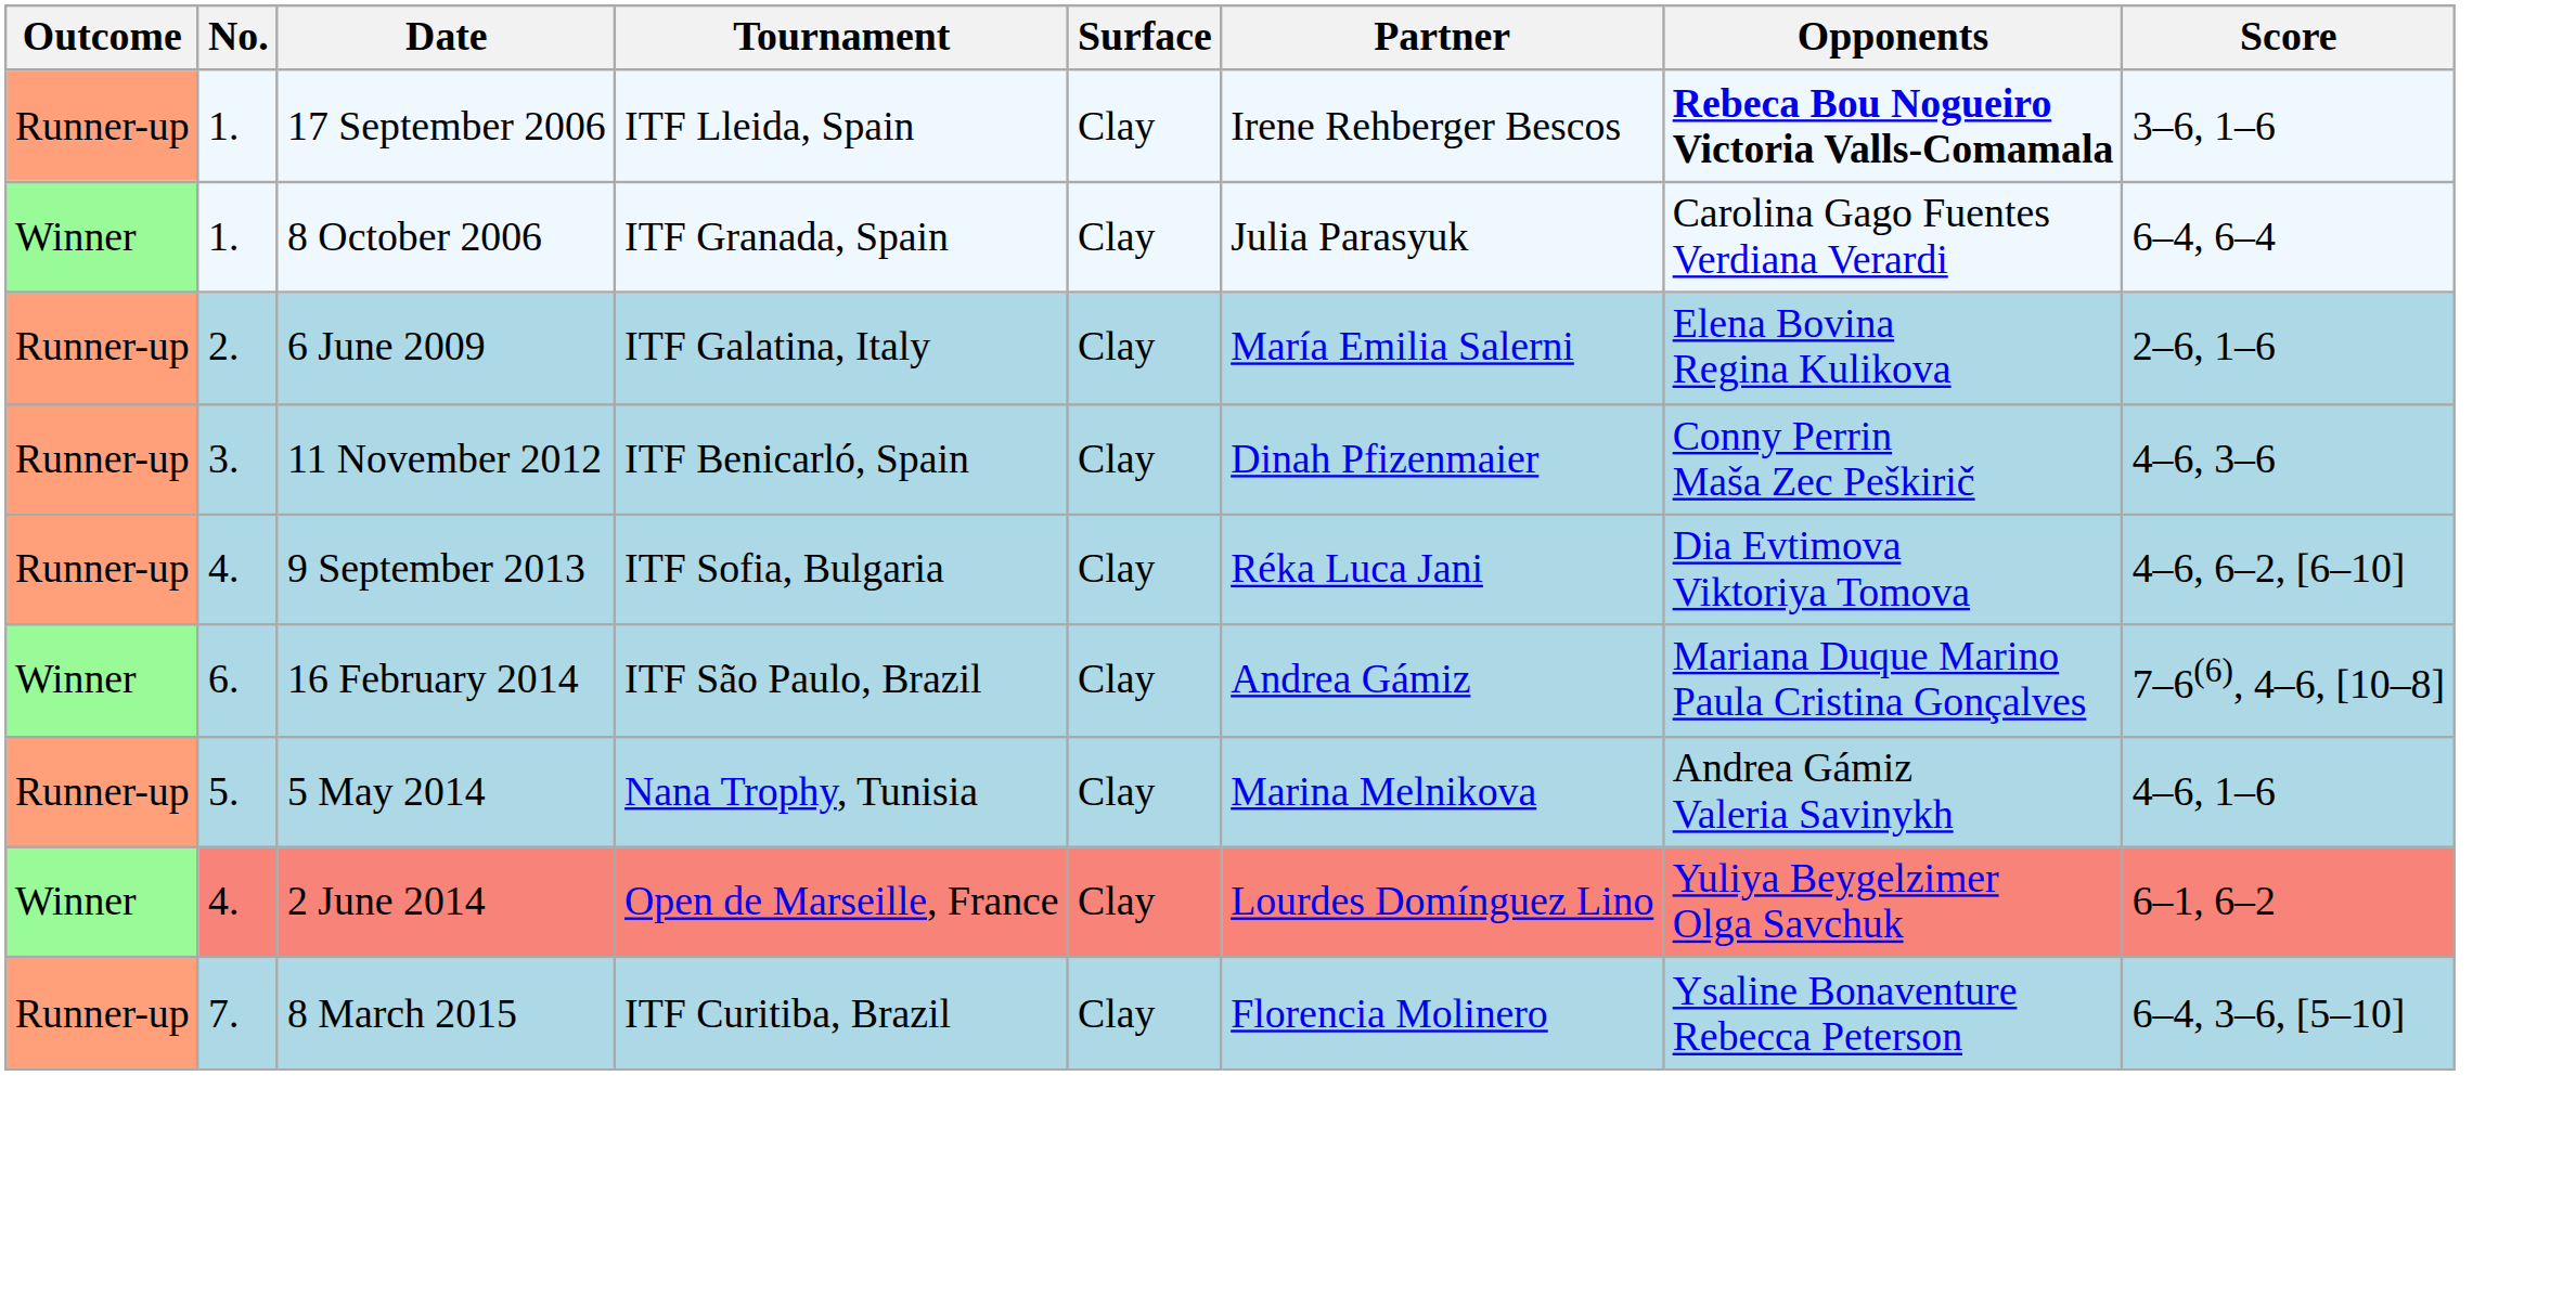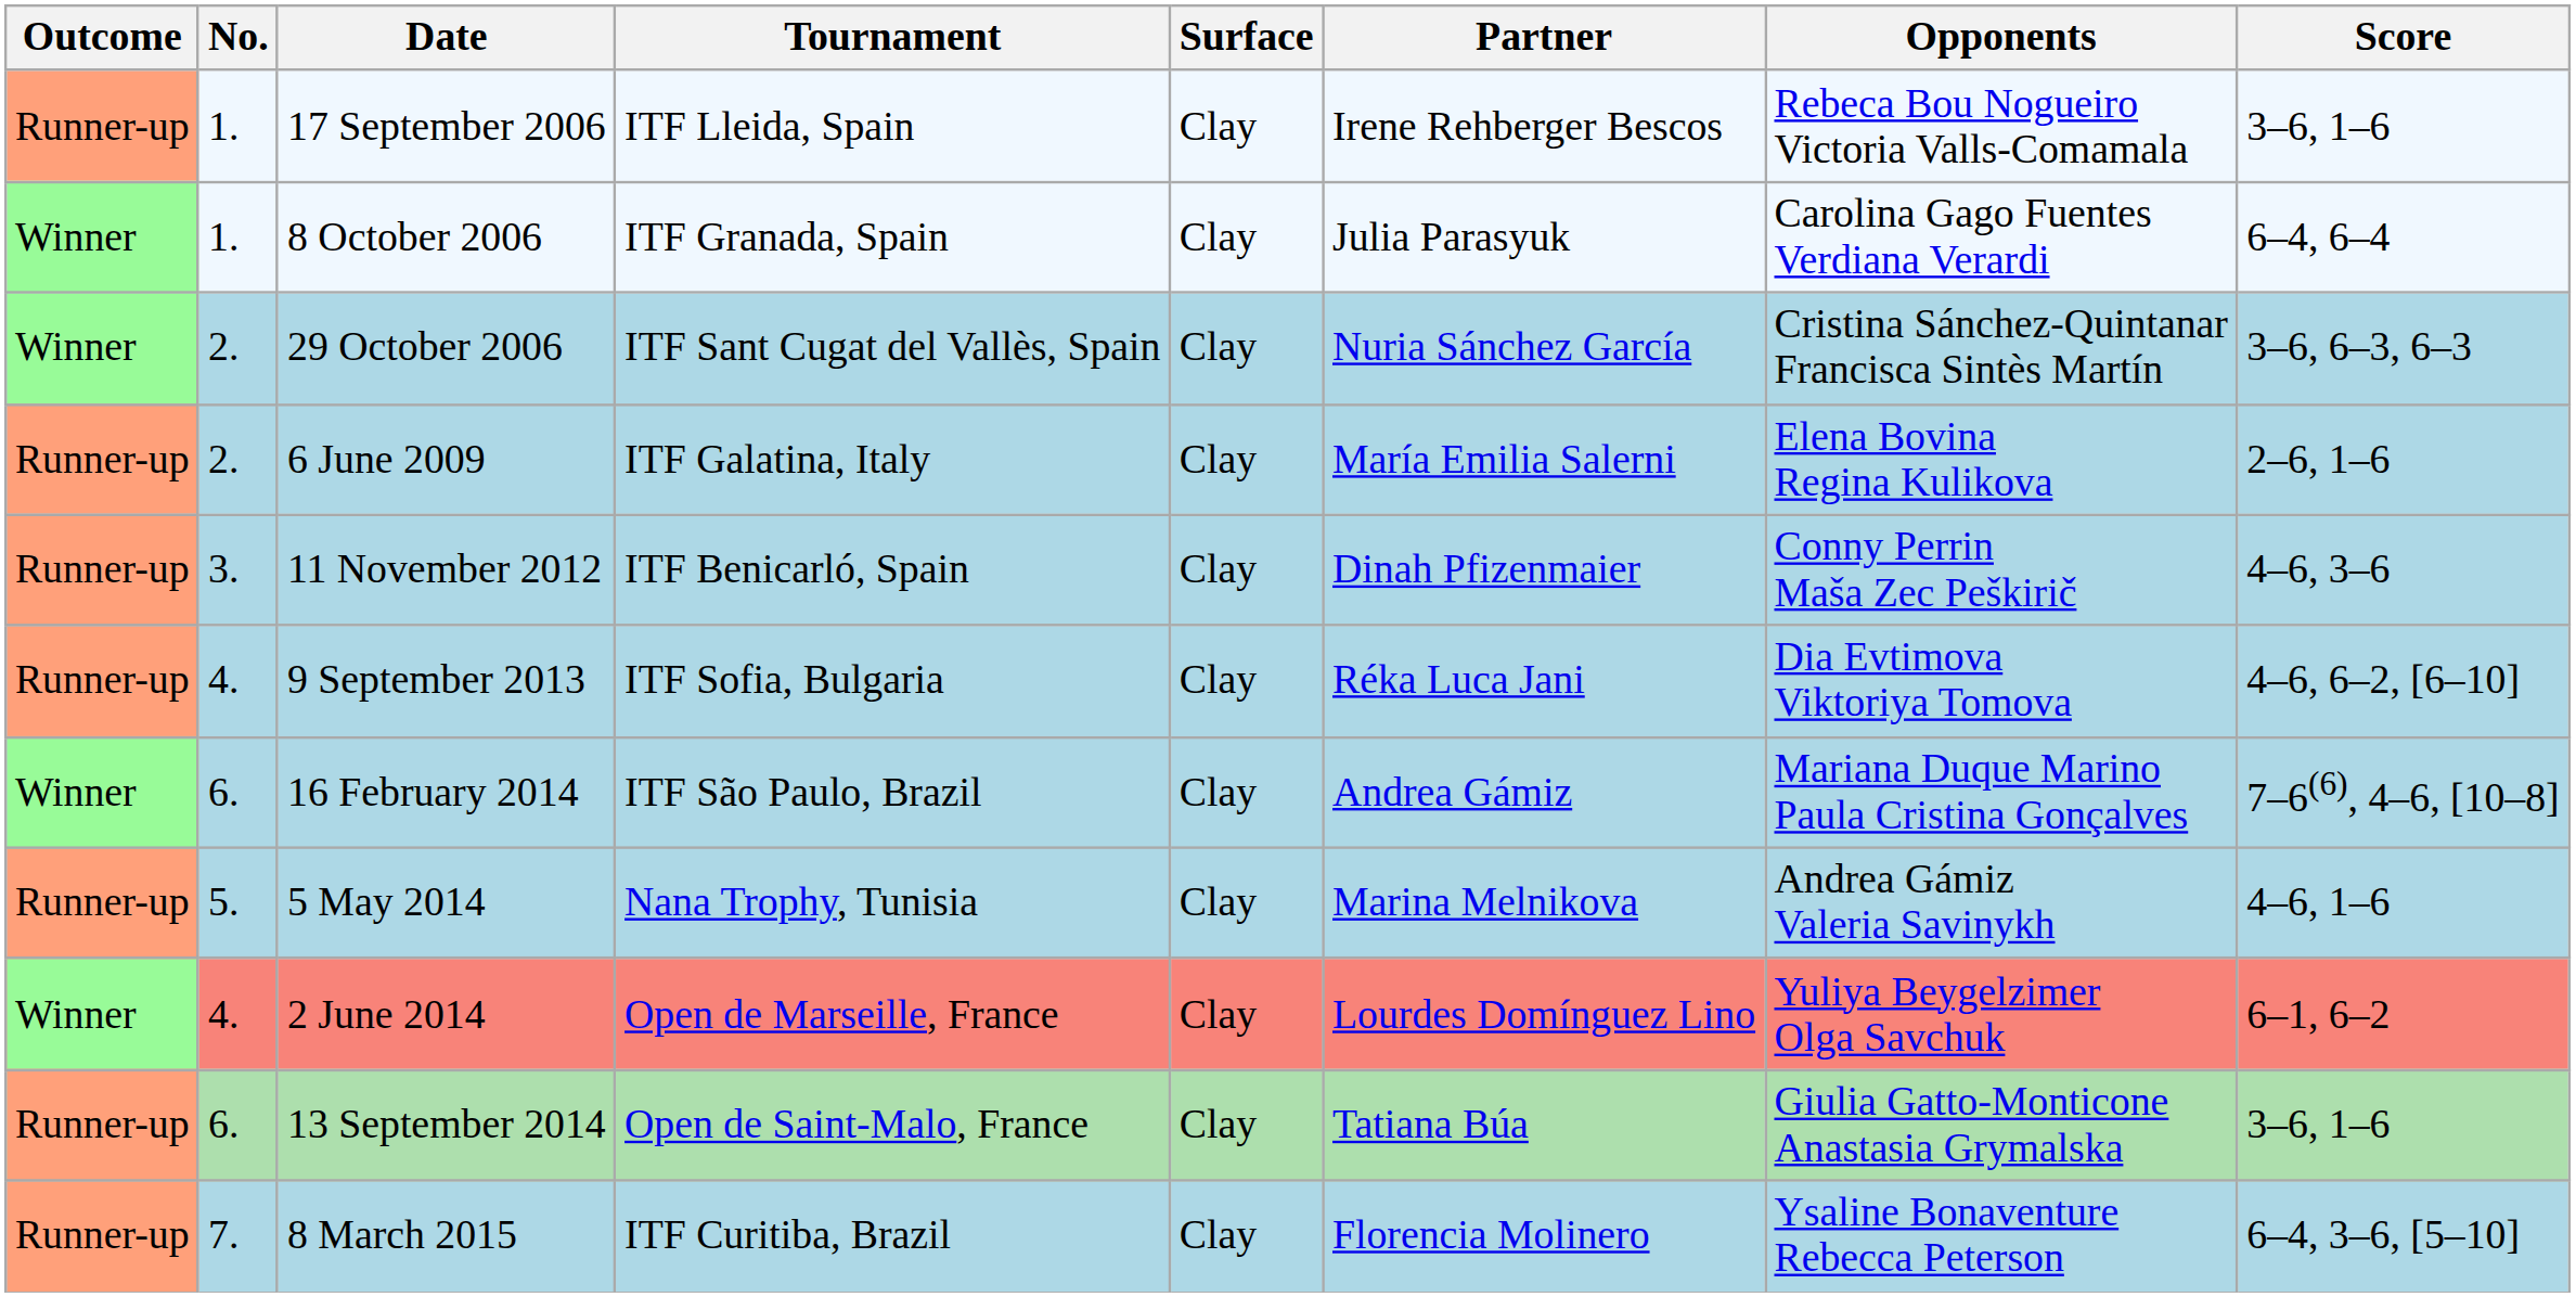17 September 2006 | Opponents: bold -> normal
+ row: Winner | 2. | 29 October 2006 | ITF Sant Cugat del Vallès, Spain | Clay | Nuria Sánchez García | Cristina Sánchez-Quintanar Francisca Sintès Martín | 3–6, 6–3, 6–3
+ row: Runner-up | 6. | 13 September 2014 | Open de Saint-Malo, France | Clay | Tatiana Búa | Giulia Gatto-Monticone Anastasia Grymalska | 3–6, 1–6
